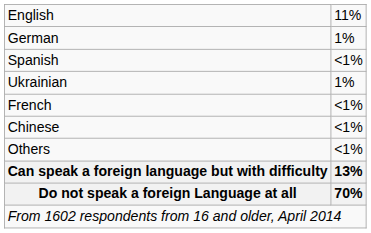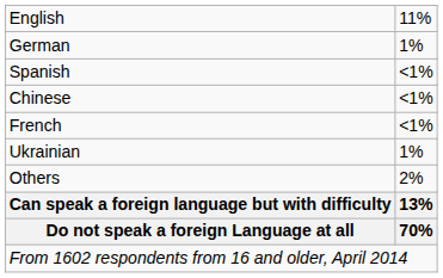rows swapped: Ukrainian <-> Chinese
Others | column 2: <1% -> 2%
